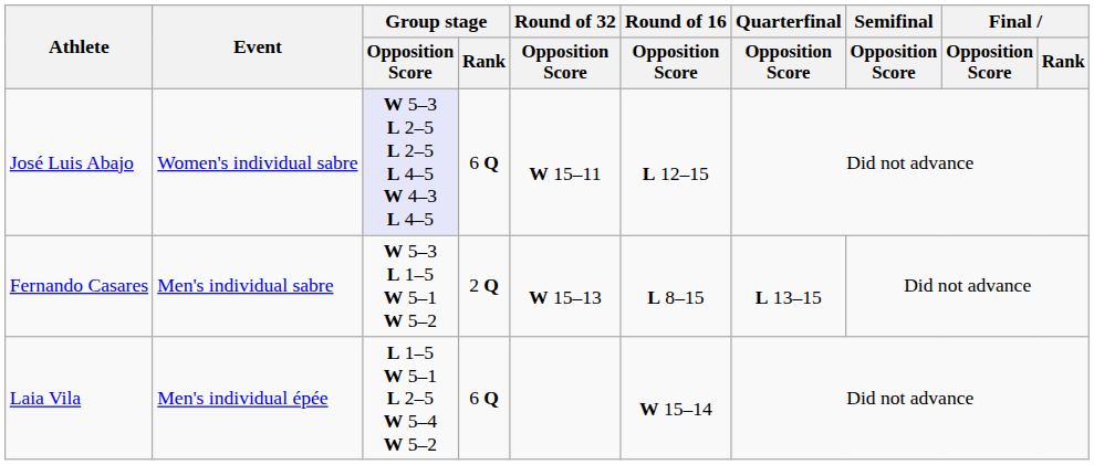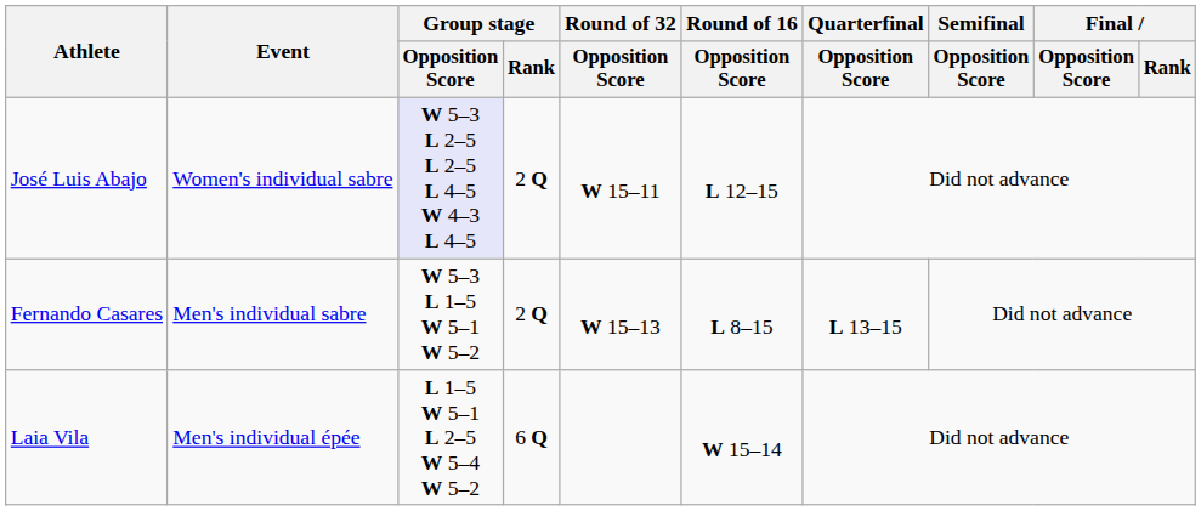José Luis Abajo | Group stage / Rank: 6 Q -> 2 Q
